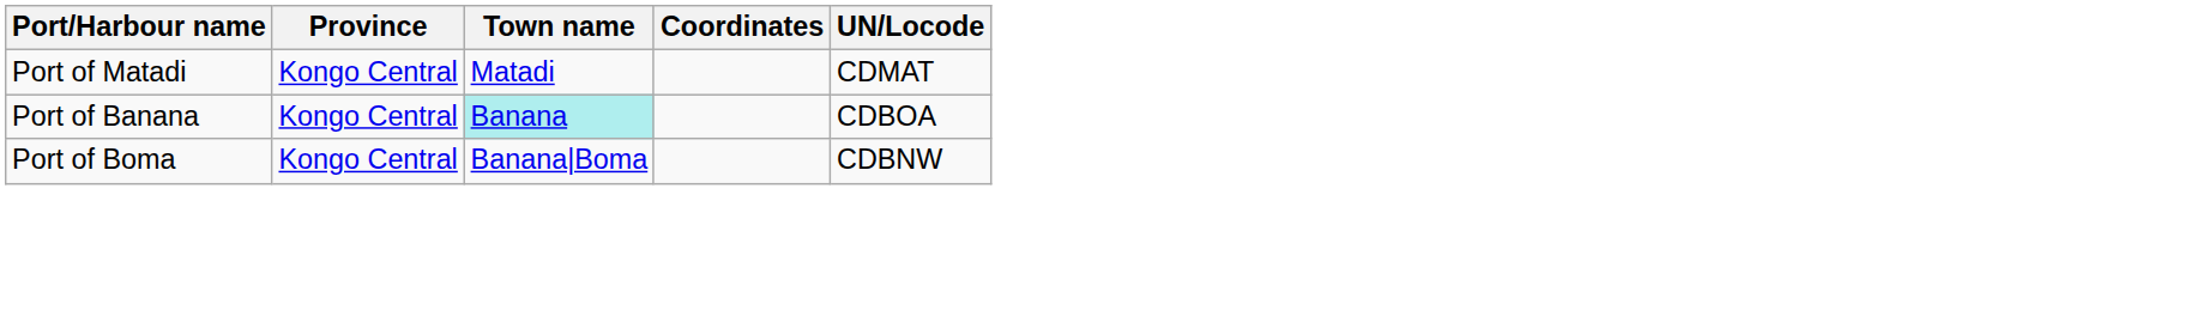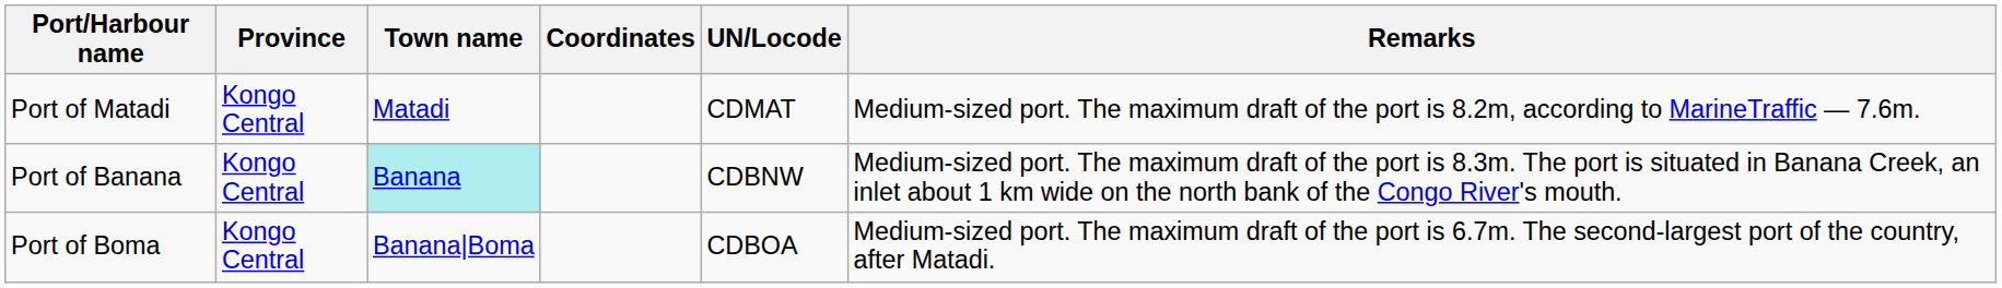+ column: Remarks | Medium-sized port. The maximum draft of the port is 8.2m, according to MarineTraffic ― 7.6m. | Medium-sized port. The maximum draft of the port is 8.3m. The port is situated in Banana Creek, an inlet about 1 km wide on the north bank of the Congo River's mouth. | Medium-sized port. The maximum draft of the port is 6.7m. The second-largest port of the country, after Matadi.
Port of Banana | UN/Locode: CDBOA -> CDBNW
Port of Boma | UN/Locode: CDBNW -> CDBOA
